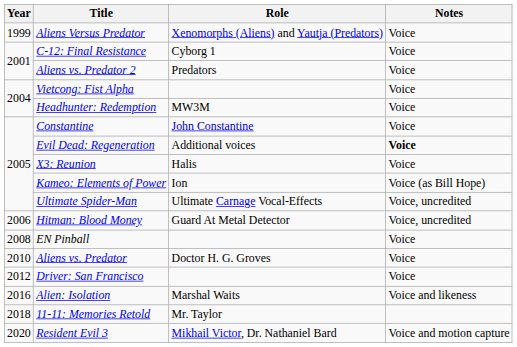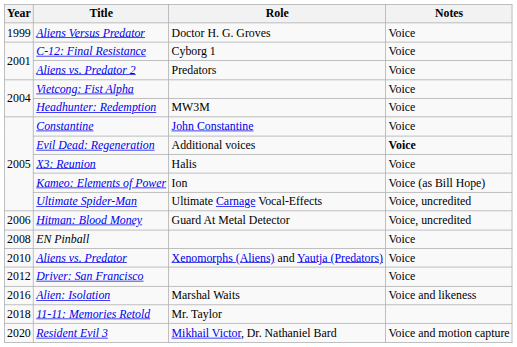Aliens Versus Predator | Role: Xenomorphs (Aliens) and Yautja (Predators) -> Doctor H. G. Groves
Aliens vs. Predator | Role: Doctor H. G. Groves -> Xenomorphs (Aliens) and Yautja (Predators)
